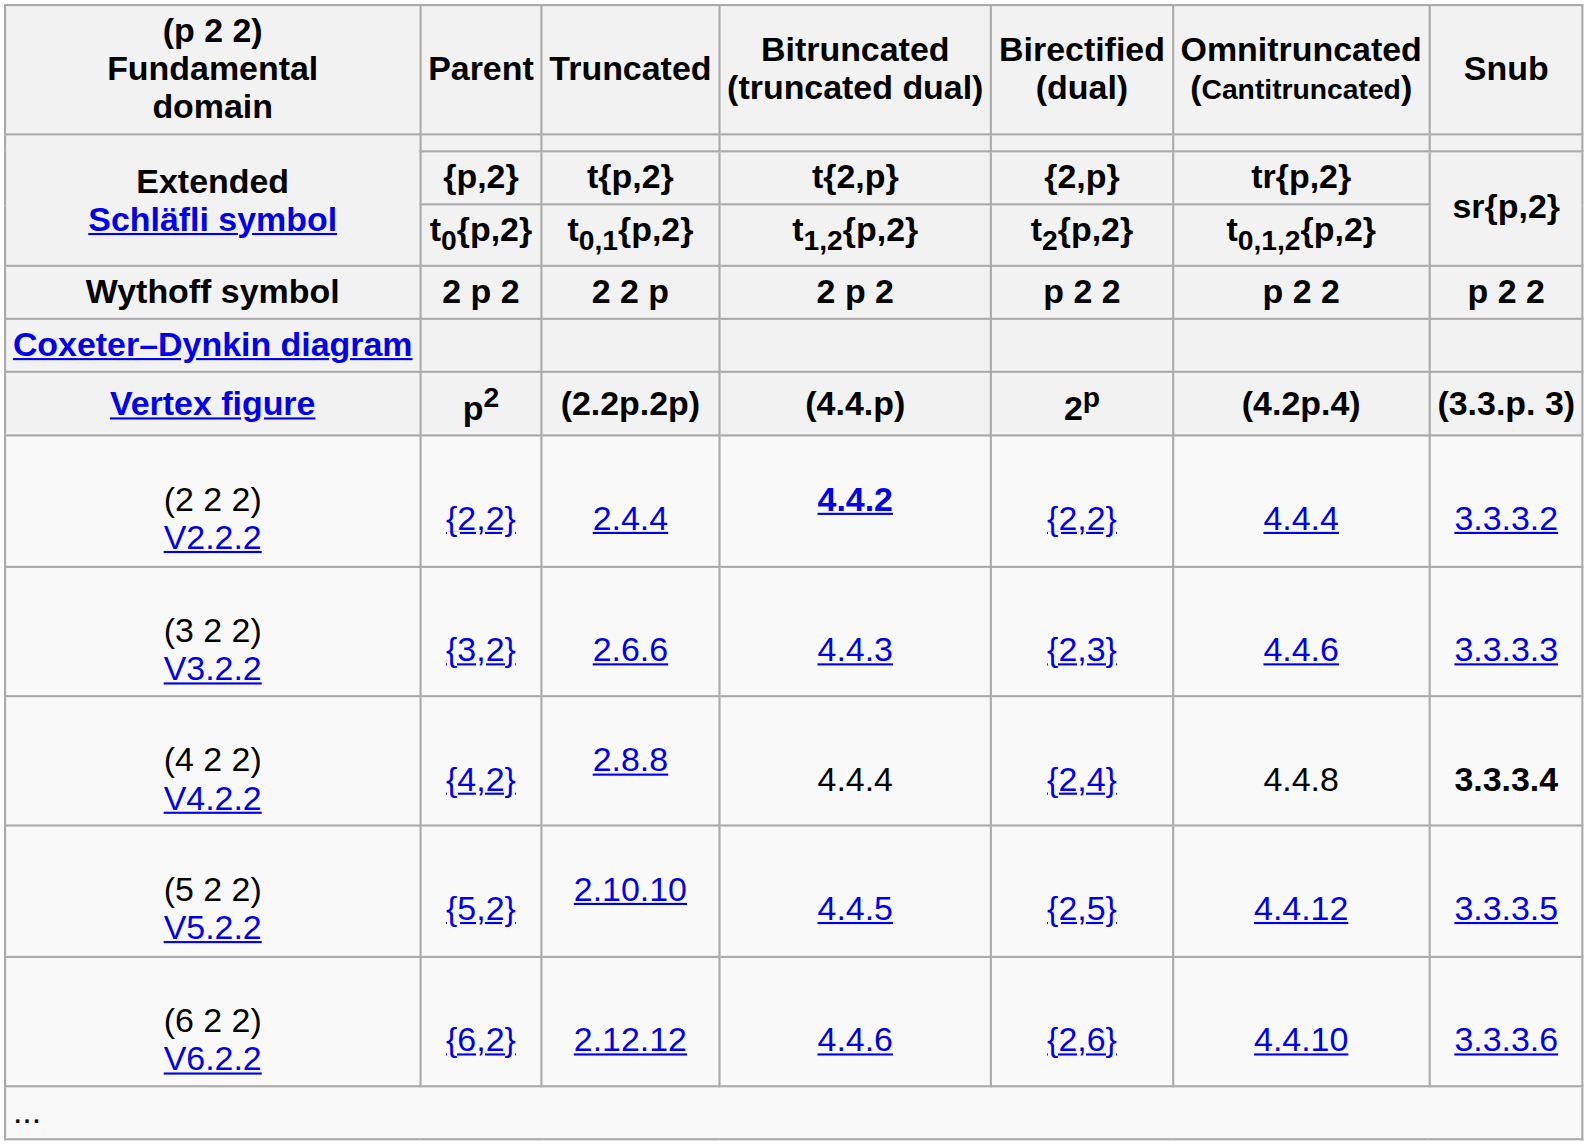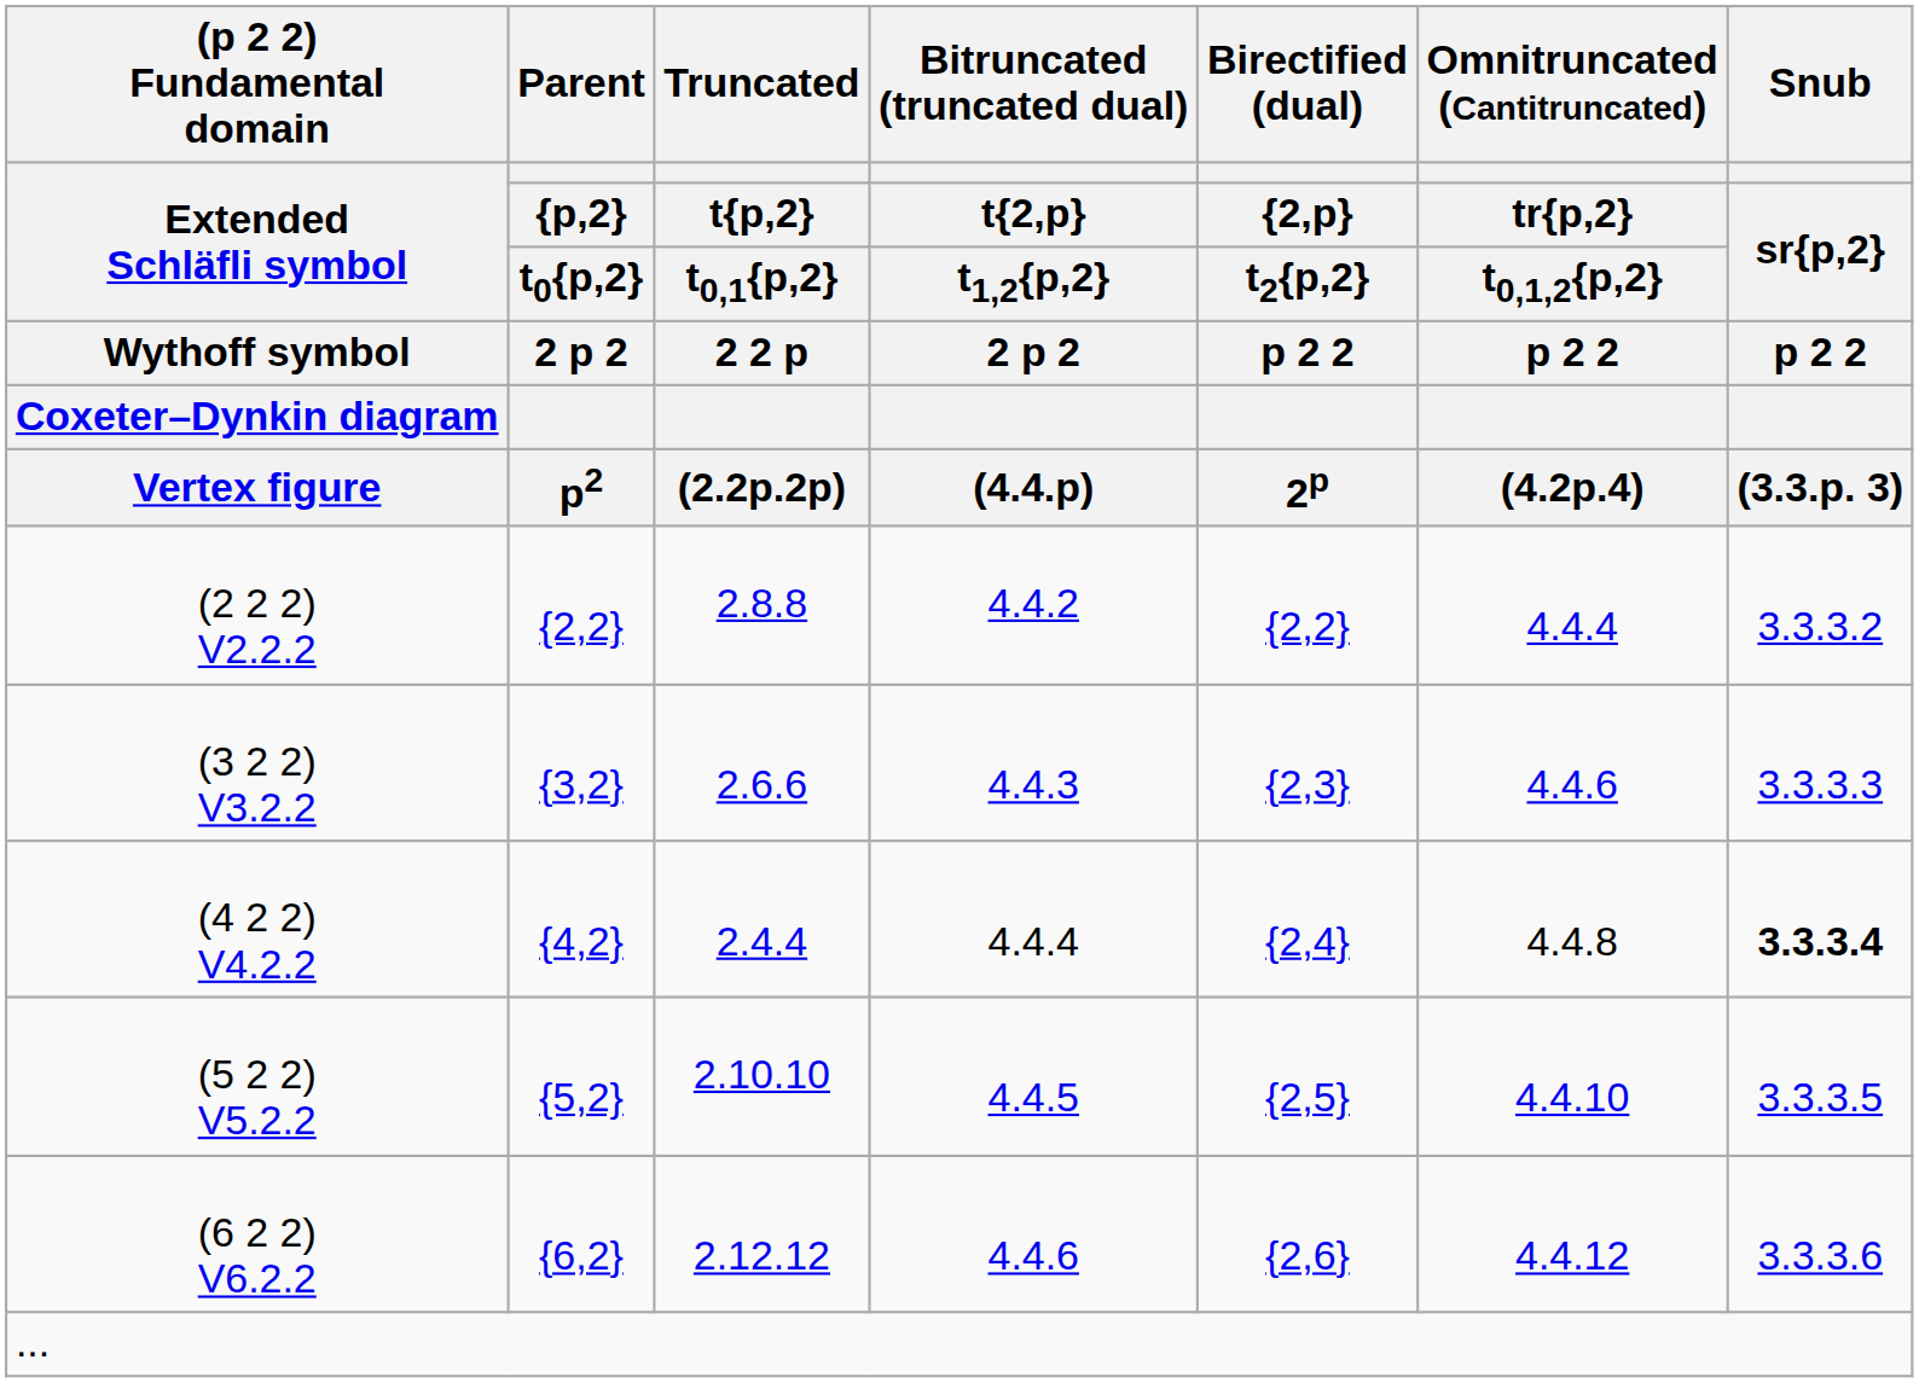(2 2 2) V2.2.2 | Truncated / t{p,2} / t0,1{p,2} / 2 2 p / (2.2p.2p): 2.4.4 -> 2.8.8
(2 2 2) V2.2.2 | column 4: bold -> normal
(4 2 2) V4.2.2 | Truncated / t{p,2} / t0,1{p,2} / 2 2 p / (2.2p.2p): 2.8.8 -> 2.4.4
(5 2 2) V5.2.2 | column 6: 4.4.12 -> 4.4.10
(6 2 2) V6.2.2 | column 6: 4.4.10 -> 4.4.12
